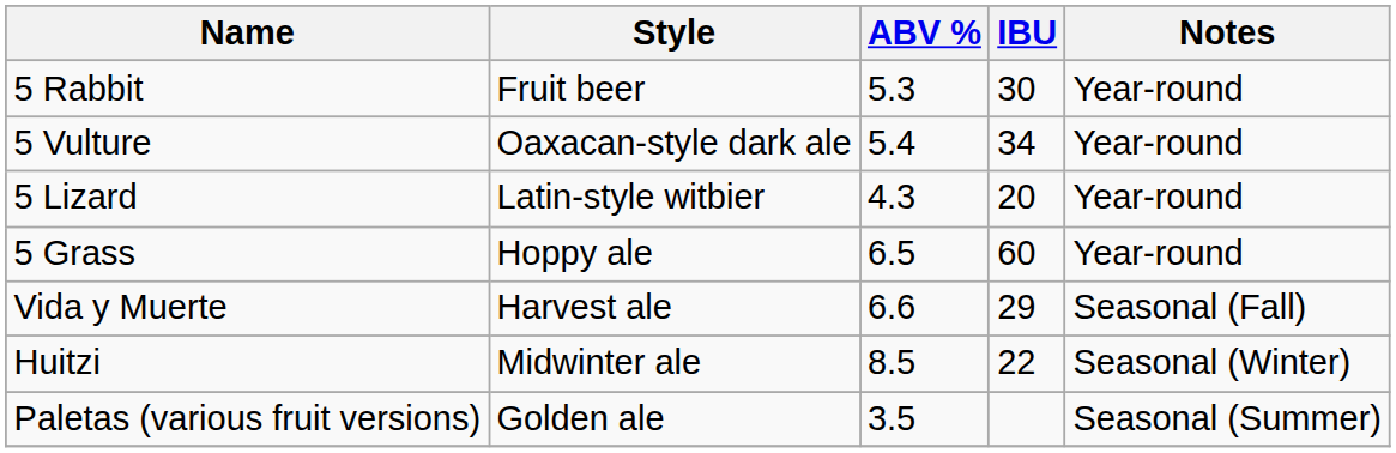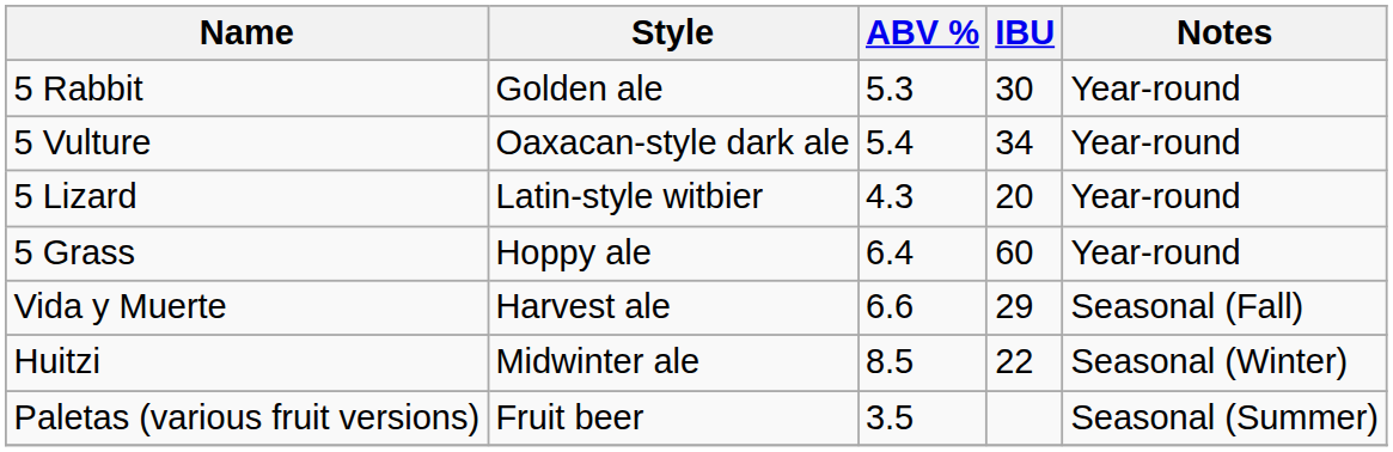5 Rabbit | Style: Fruit beer -> Golden ale
5 Grass | ABV %: 6.5 -> 6.4
Paletas (various fruit versions) | Style: Golden ale -> Fruit beer
